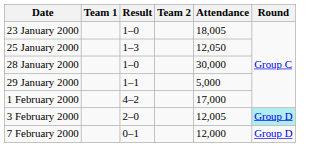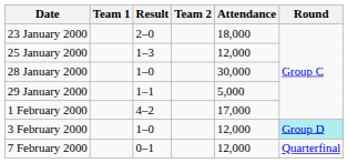23 January 2000 | Result: 1–0 -> 2–0
23 January 2000 | Attendance: 18,005 -> 18,000
25 January 2000 | Attendance: 12,050 -> 12,000
3 February 2000 | Result: 2–0 -> 1–0
3 February 2000 | Attendance: 12,005 -> 12,000
7 February 2000 | Round: Group D -> Quarterfinal
